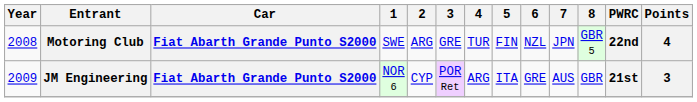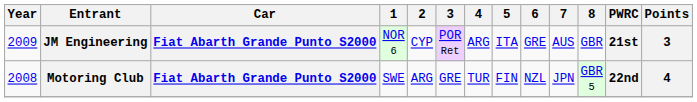rows swapped: Motoring Club <-> JM Engineering
